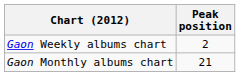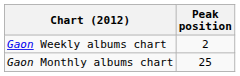Gaon Monthly albums chart | Peak position: 21 -> 25
